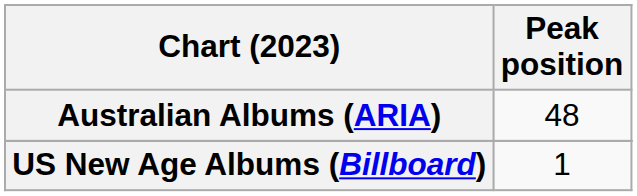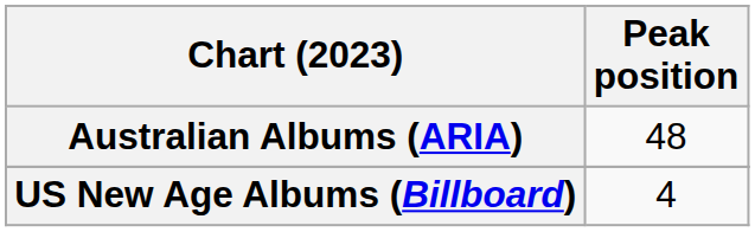US New Age Albums (Billboard) | Peak position: 1 -> 4
